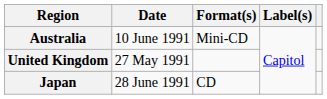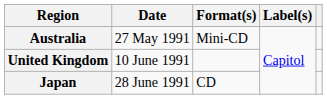Australia | Date: 10 June 1991 -> 27 May 1991
United Kingdom | Date: 27 May 1991 -> 10 June 1991
